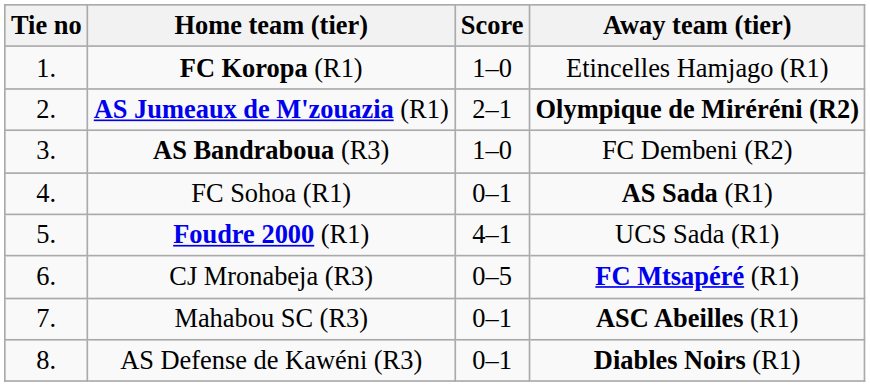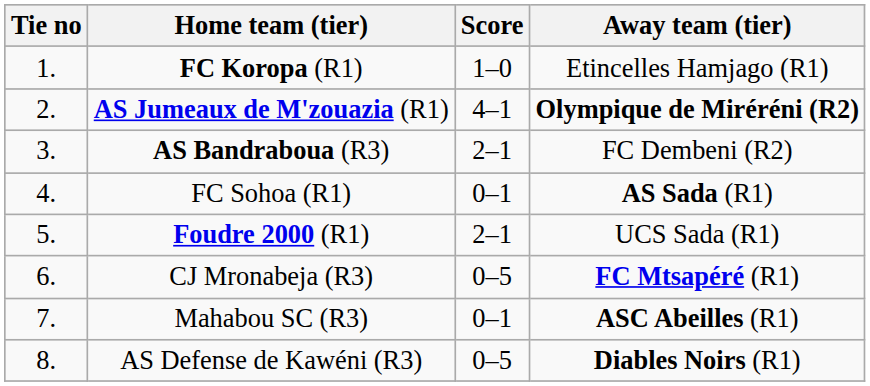AS Jumeaux de M'zouazia (R1) | Score: 2–1 -> 4–1
AS Bandraboua (R3) | Score: 1–0 -> 2–1
Foudre 2000 (R1) | Score: 4–1 -> 2–1
AS Defense de Kawéni (R3) | Score: 0–1 -> 0–5
